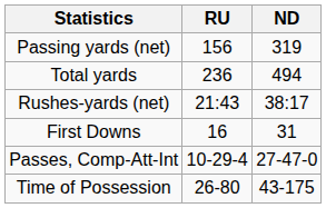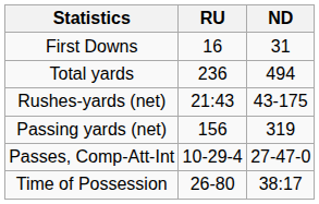rows swapped: First Downs <-> Passing yards (net)
Rushes-yards (net) | ND: 38:17 -> 43-175
Time of Possession | ND: 43-175 -> 38:17
